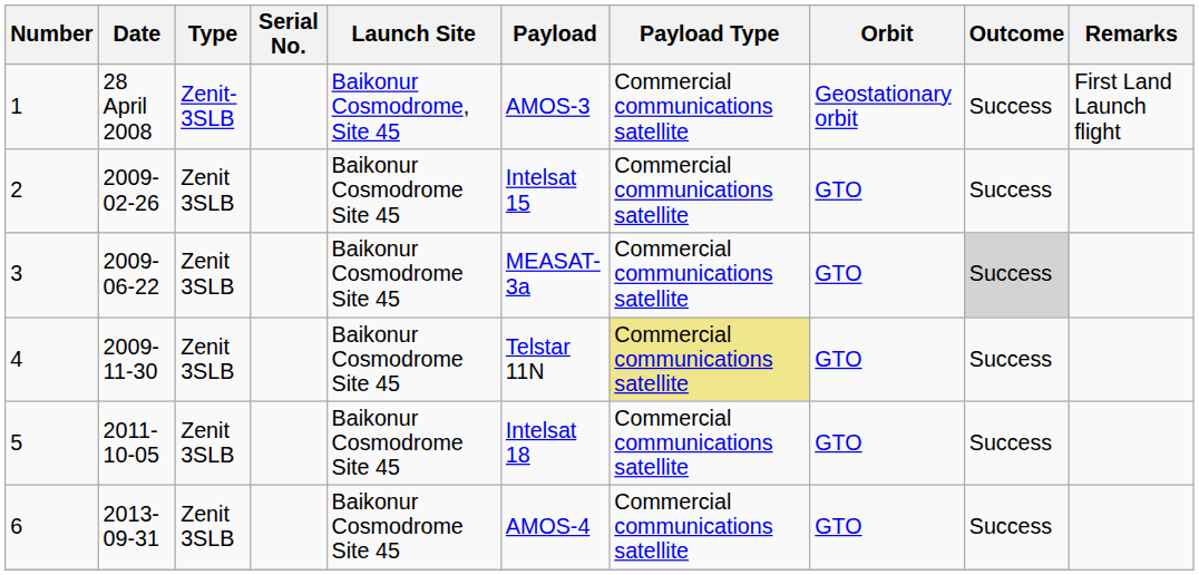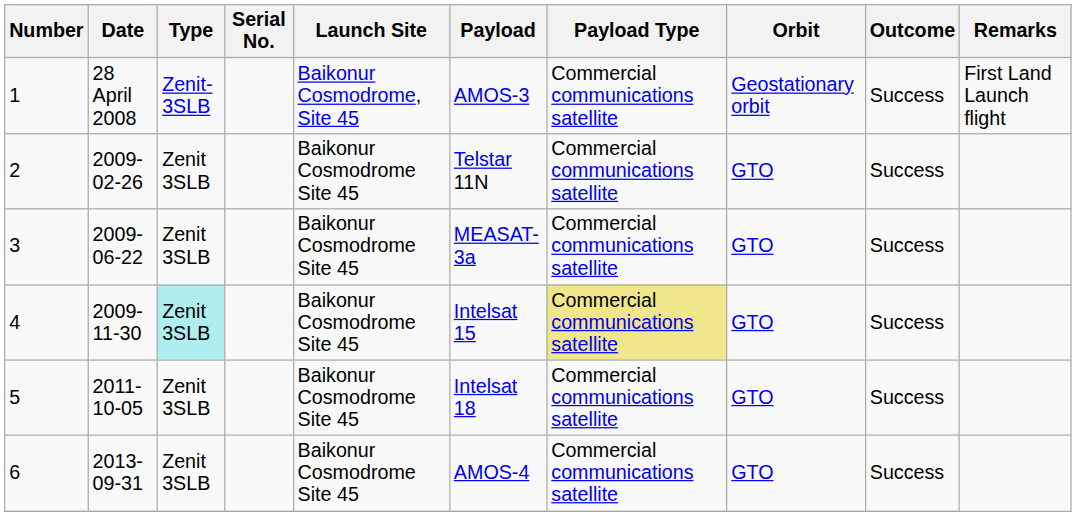2 | Payload: Intelsat 15 -> Telstar 11N
3 | Outcome: lightgrey background -> no background
4 | Type: no background -> paleturquoise background
4 | Payload: Telstar 11N -> Intelsat 15
